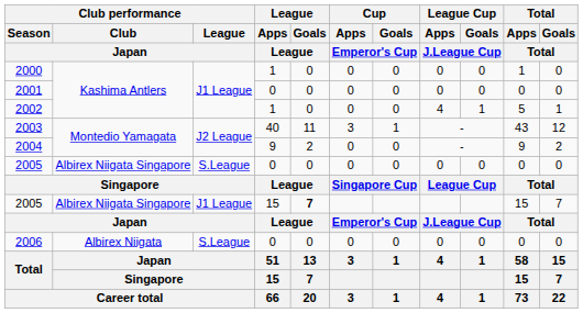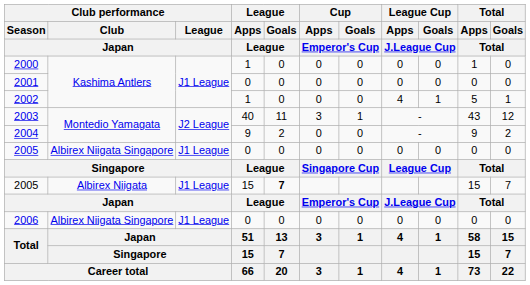2005 / 0 | Club performance / League / Japan: S.League -> J1 League
2005 / 15 | Club performance / Club / Japan: Albirex Niigata Singapore -> Albirex Niigata
2006 | Club performance / Club / Japan: Albirex Niigata -> Albirex Niigata Singapore
2006 | Club performance / League / Japan: S.League -> J1 League
